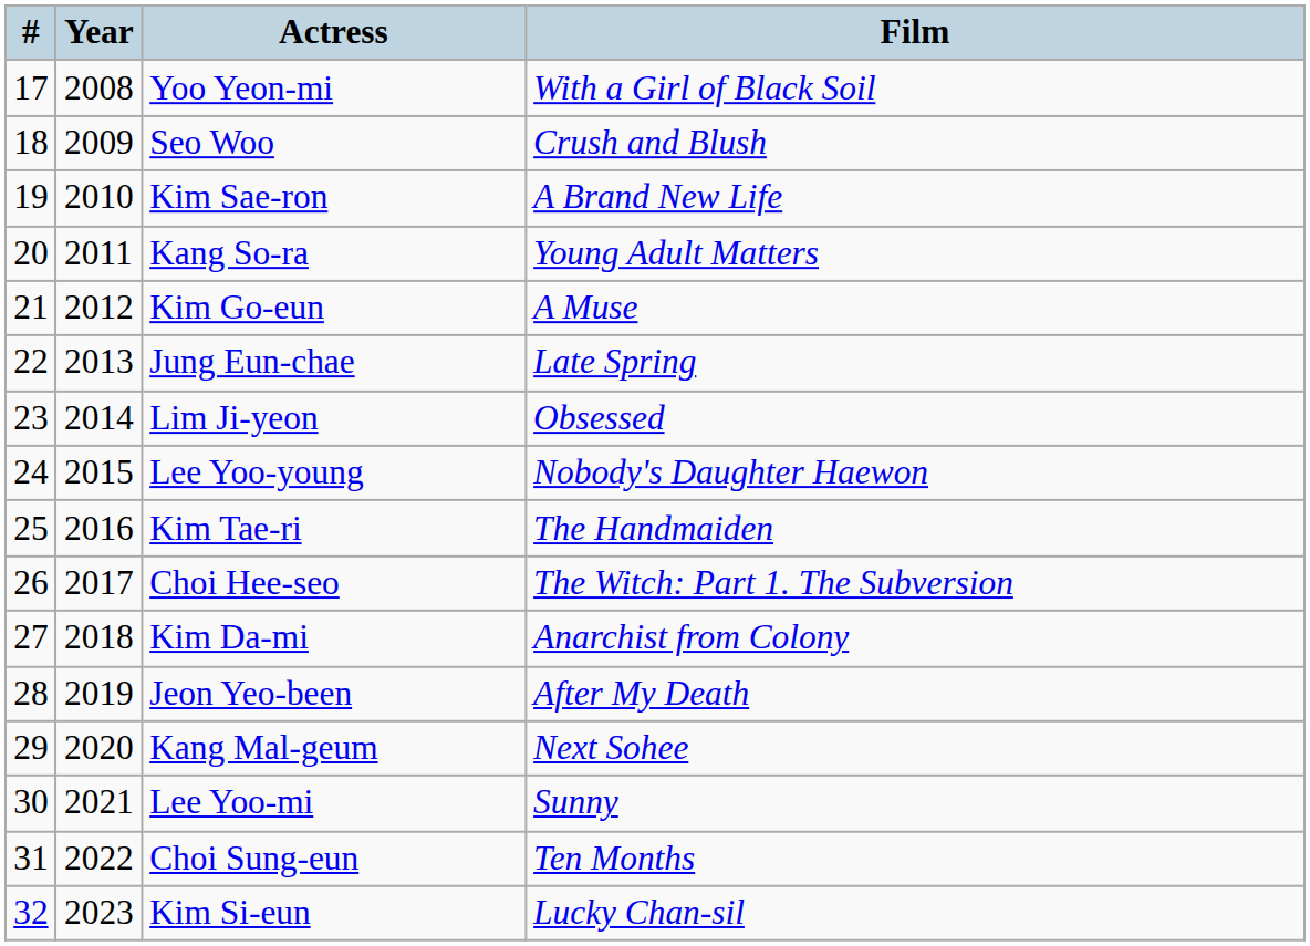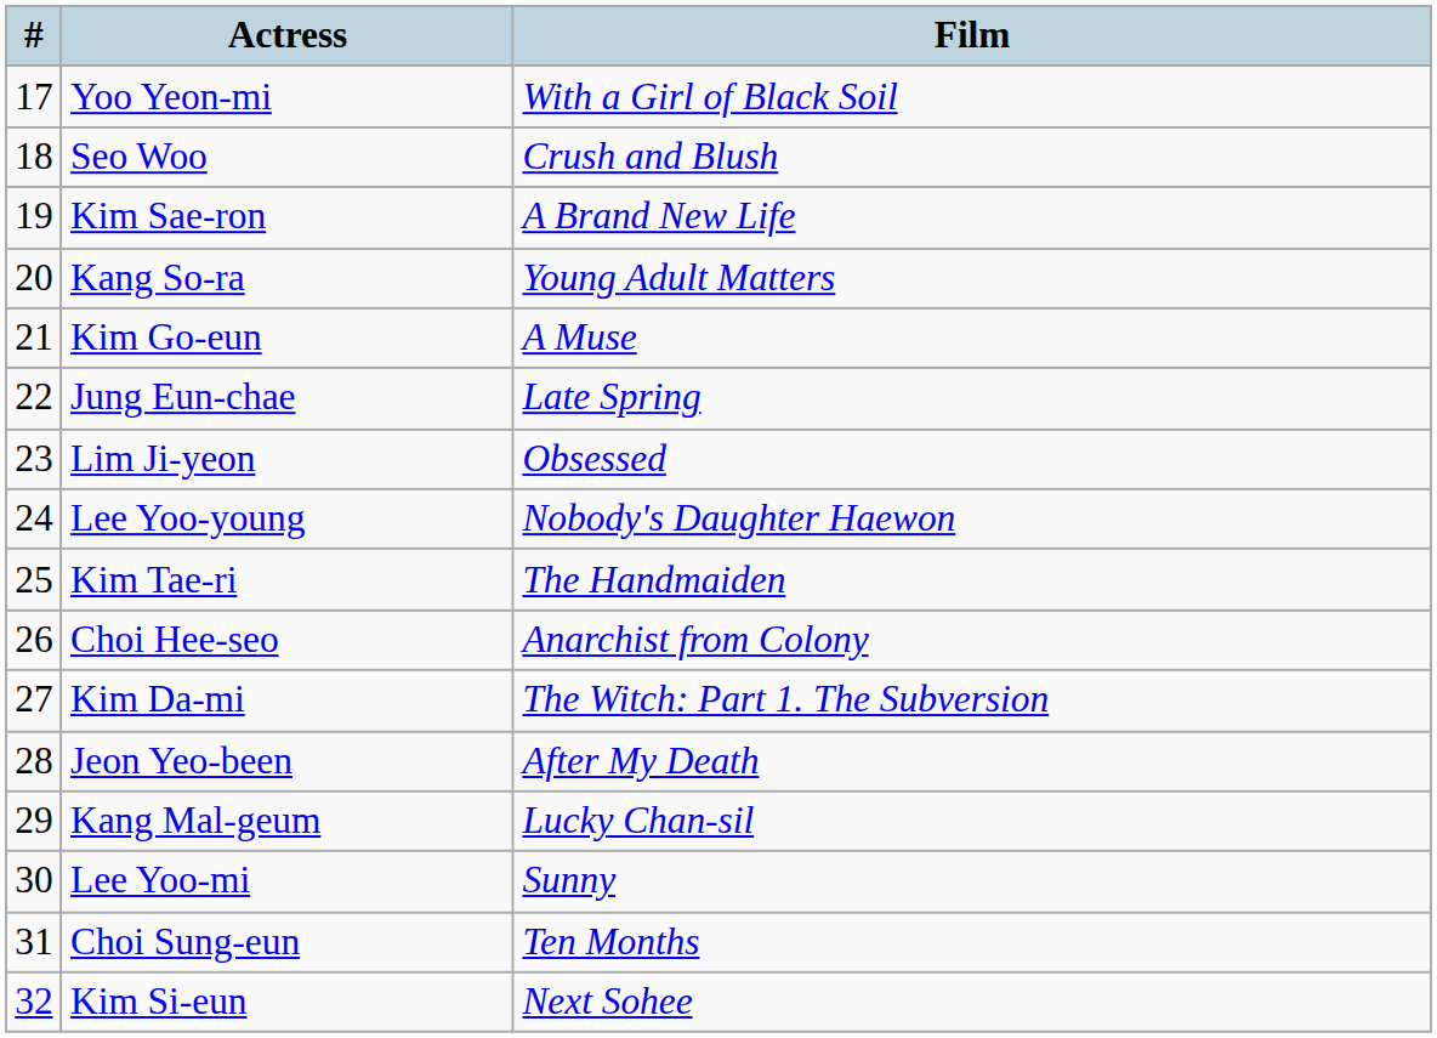- column: Year | 2008 | 2009 | 2010 | 2011 | 2012 | 2013 | 2014 | 2015 | 2016 | 2017 | 2018 | 2019 | 2020 | 2021 | 2022 | 2023
Choi Hee-seo | Film: The Witch: Part 1. The Subversion -> Anarchist from Colony
Kim Da-mi | Film: Anarchist from Colony -> The Witch: Part 1. The Subversion
Kang Mal-geum | Film: Next Sohee -> Lucky Chan-sil
Kim Si-eun | Film: Lucky Chan-sil -> Next Sohee
